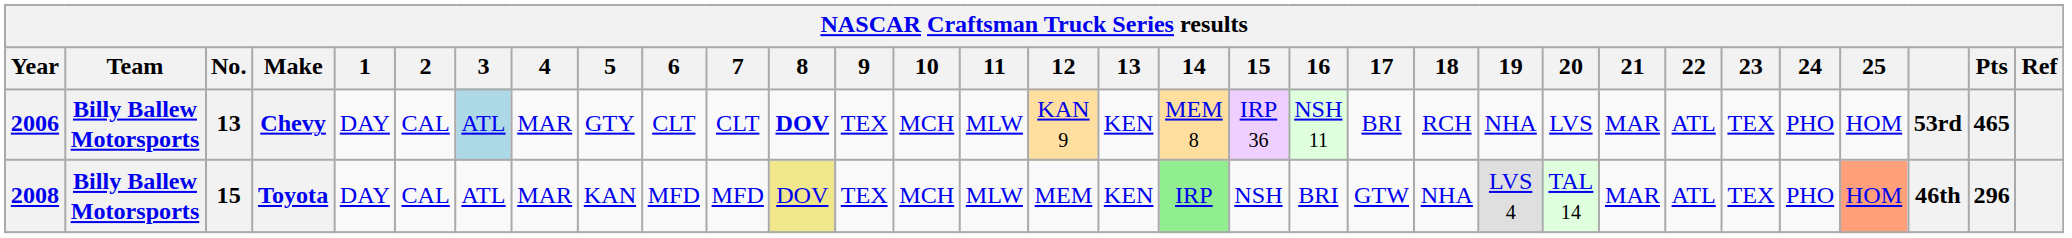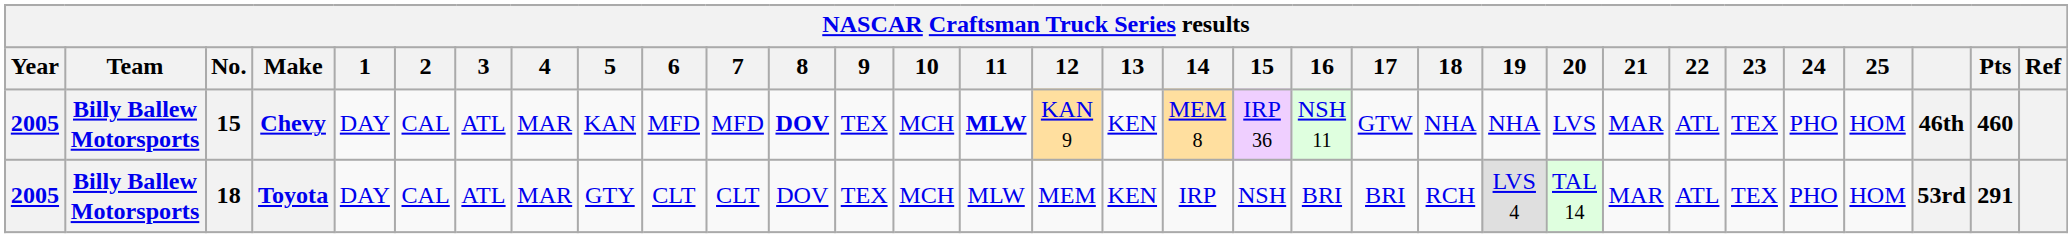Chevy | Year: 2006 -> 2005
Chevy | No.: 13 -> 15
Chevy | 3: lightblue background -> no background
Chevy | 5: GTY -> KAN
Chevy | 6: CLT -> MFD
Chevy | 7: CLT -> MFD
Chevy | 11: normal -> bold
Chevy | 17: BRI -> GTW
Chevy | 18: RCH -> NHA
Chevy | column 30: 53rd -> 46th
Chevy | Pts: 465 -> 460
Toyota | Year: 2008 -> 2005
Toyota | No.: 15 -> 18
Toyota | 5: KAN -> GTY
Toyota | 6: MFD -> CLT
Toyota | 7: MFD -> CLT
Toyota | 8: khaki background -> no background
Toyota | 14: lightgreen background -> no background
Toyota | 17: GTW -> BRI
Toyota | 18: NHA -> RCH
Toyota | 25: lightsalmon background -> no background
Toyota | column 30: 46th -> 53rd
Toyota | Pts: 296 -> 291
